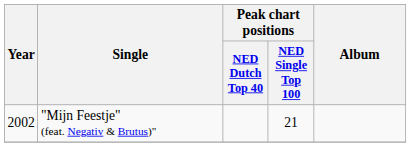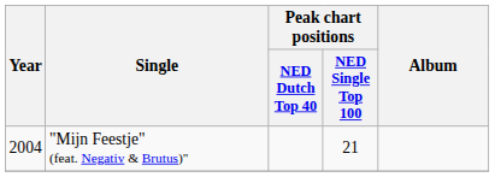"Mijn Feestje" (feat. Negativ & Brutus)" | Year: 2002 -> 2004
